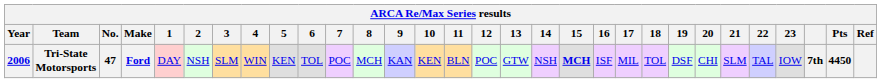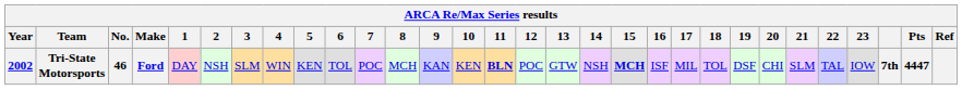Tri-State Motorsports | Year: 2006 -> 2002
Tri-State Motorsports | No.: 47 -> 46
Tri-State Motorsports | 11: normal -> bold
Tri-State Motorsports | Pts: 4450 -> 4447
